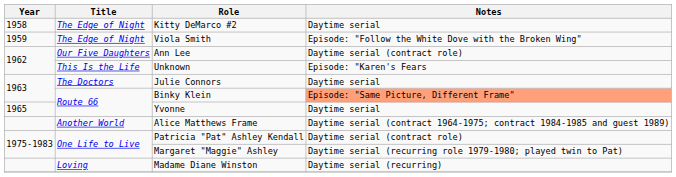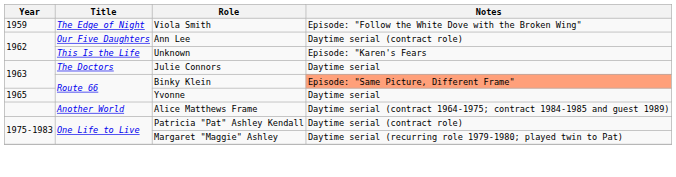- row: 1958 | The Edge of Night | Kitty DeMarco #2 | Daytime serial
- row: Loving | Madame Diane Winston | Daytime serial (recurring)
